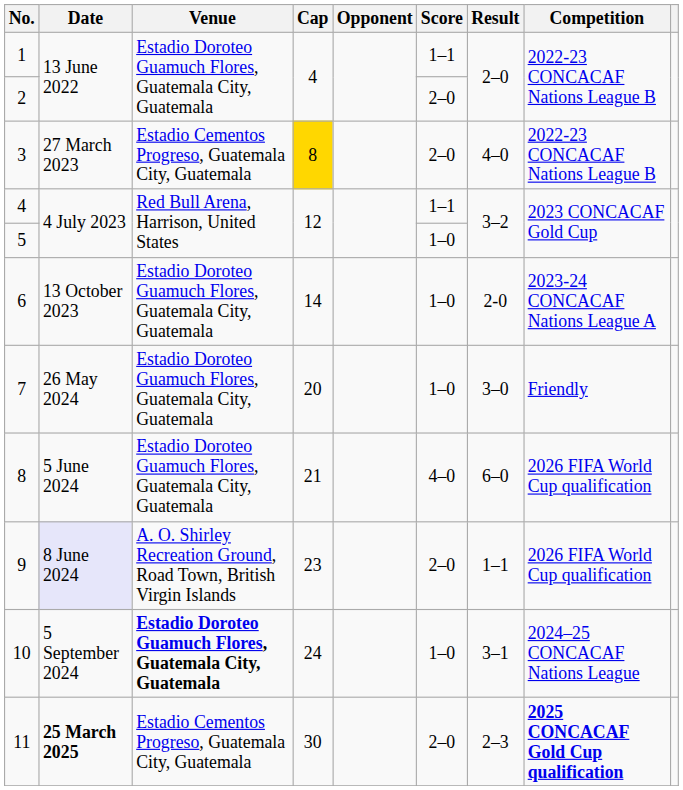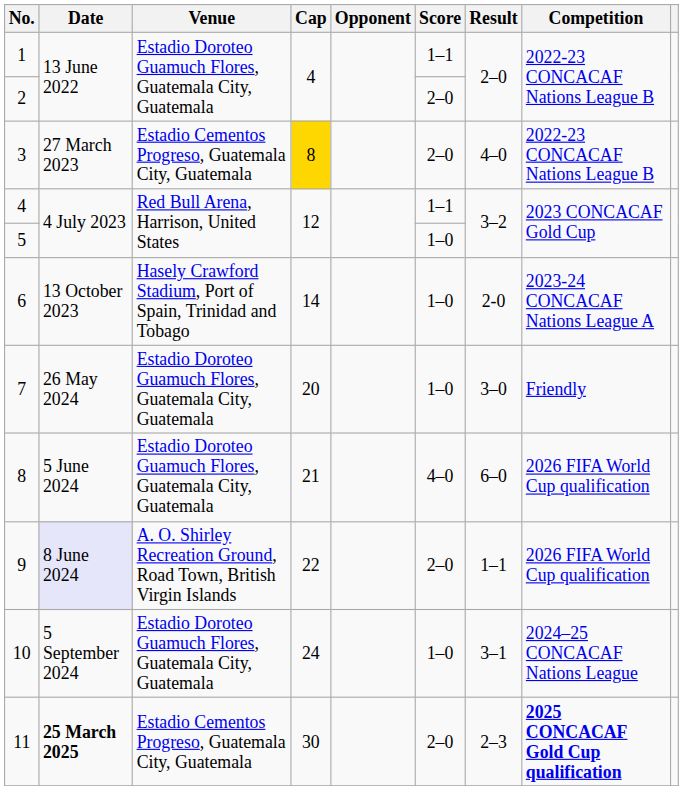6 | Venue: Estadio Doroteo Guamuch Flores, Guatemala City, Guatemala -> Hasely Crawford Stadium, Port of Spain, Trinidad and Tobago
9 | Cap: 23 -> 22
10 | Venue: bold -> normal
